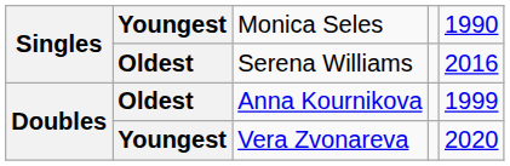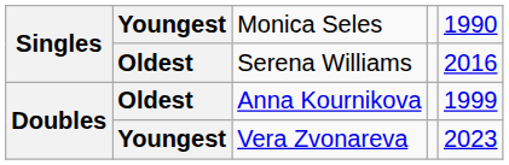Vera Zvonareva | column 5: 2020 -> 2023
